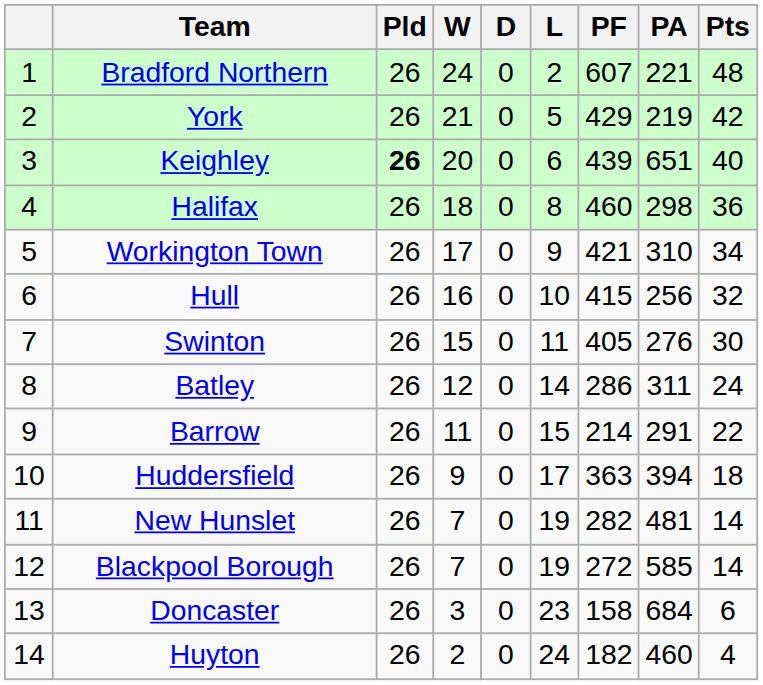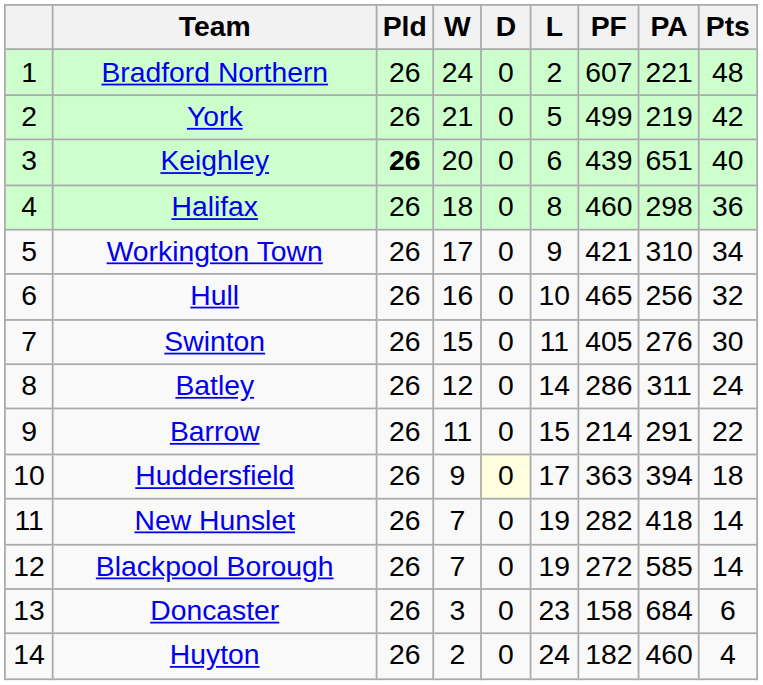York | PF: 429 -> 499
Hull | PF: 415 -> 465
Huddersfield | D: no background -> lightyellow background
New Hunslet | PA: 481 -> 418
